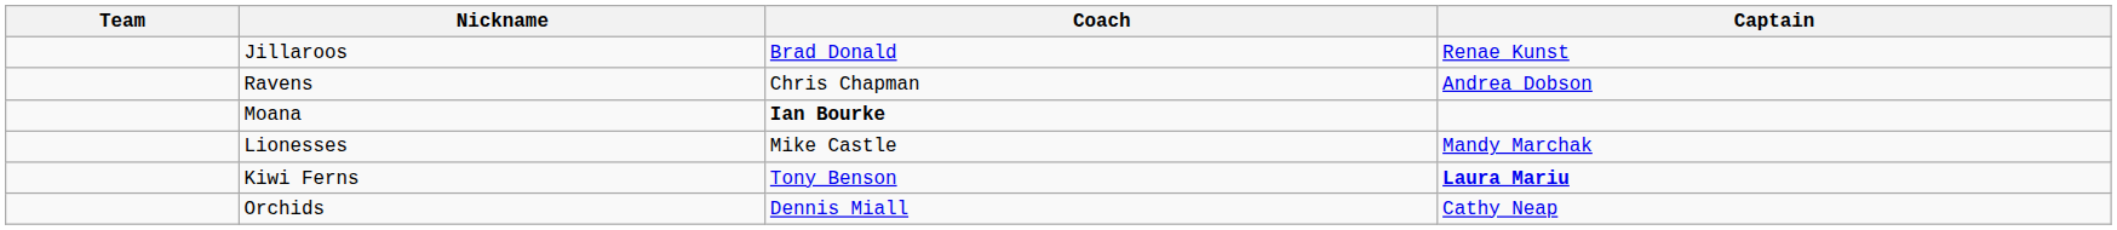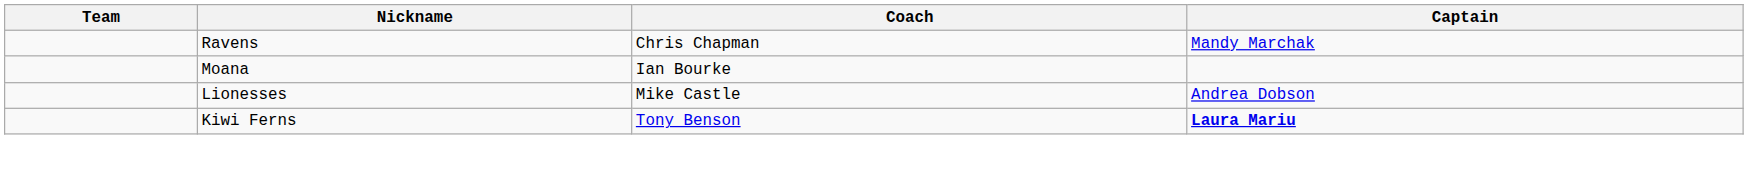- row: Jillaroos | Brad Donald | Renae Kunst
Ravens | Captain: Andrea Dobson -> Mandy Marchak
Moana | Coach: bold -> normal
Lionesses | Captain: Mandy Marchak -> Andrea Dobson
- row: Orchids | Dennis Miall | Cathy Neap
